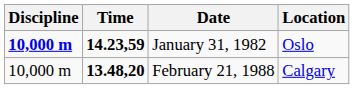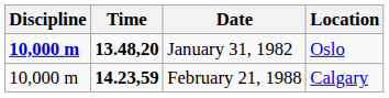January 31, 1982 | Time: 14.23,59 -> 13.48,20
February 21, 1988 | Time: 13.48,20 -> 14.23,59
